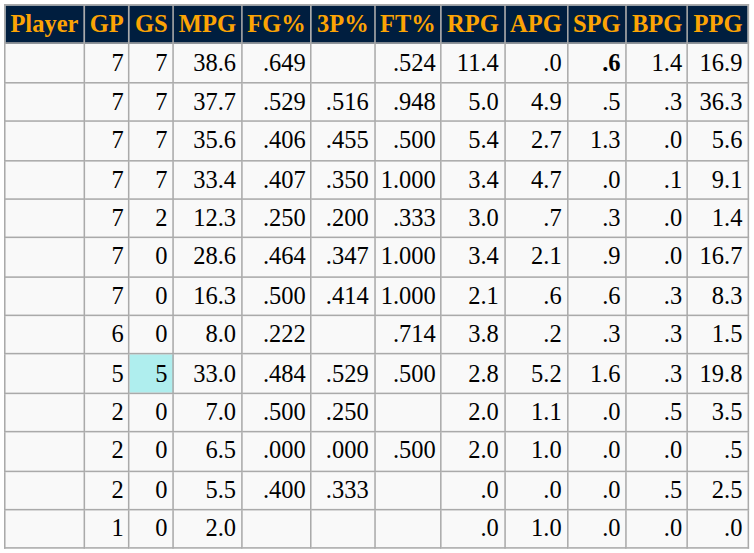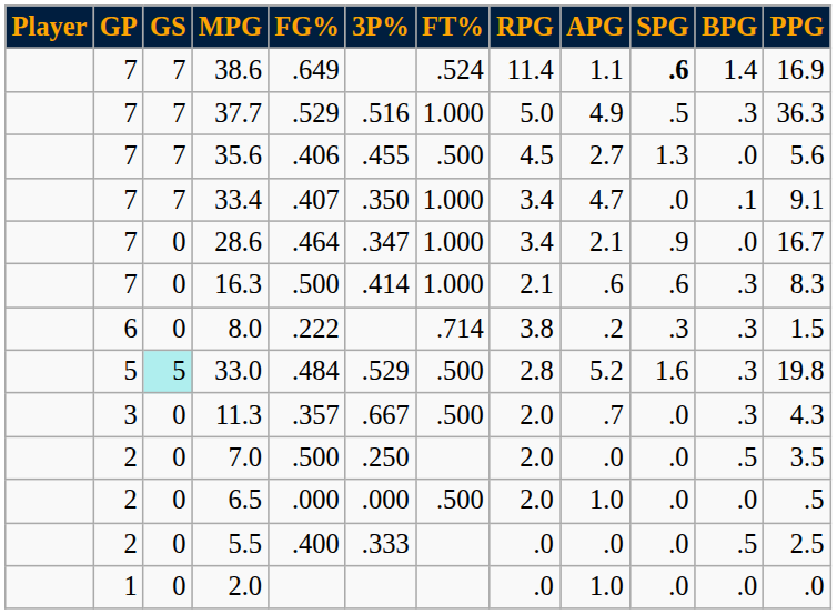38.6 | APG: .0 -> 1.1
37.7 | FT%: .948 -> 1.000
35.6 | RPG: 5.4 -> 4.5
- row: 7 | 2 | 12.3 | .250 | .200 | .333 | 3.0 | .7 | .3 | .0 | 1.4
+ row: 3 | 0 | 11.3 | .357 | .667 | .500 | 2.0 | .7 | .0 | .3 | 4.3
7.0 | APG: 1.1 -> .0
